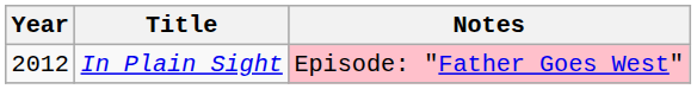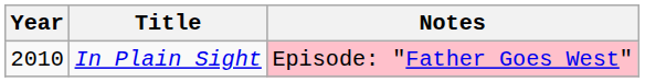In Plain Sight | Year: 2012 -> 2010
